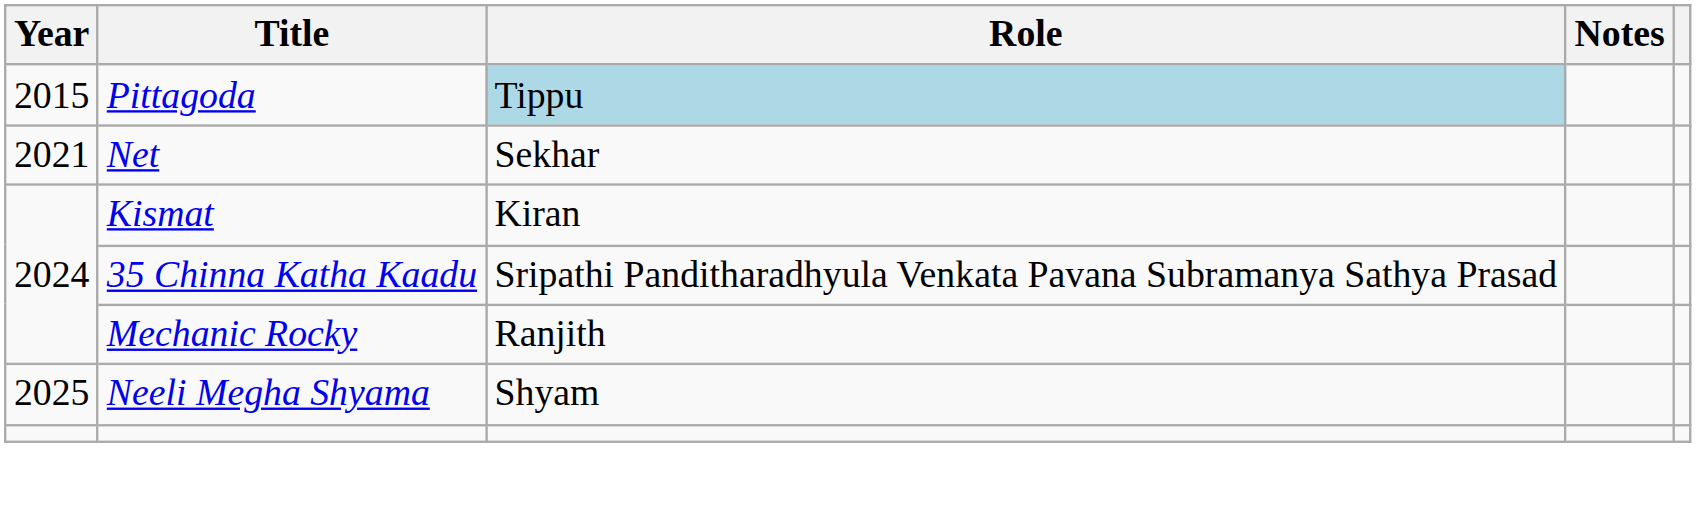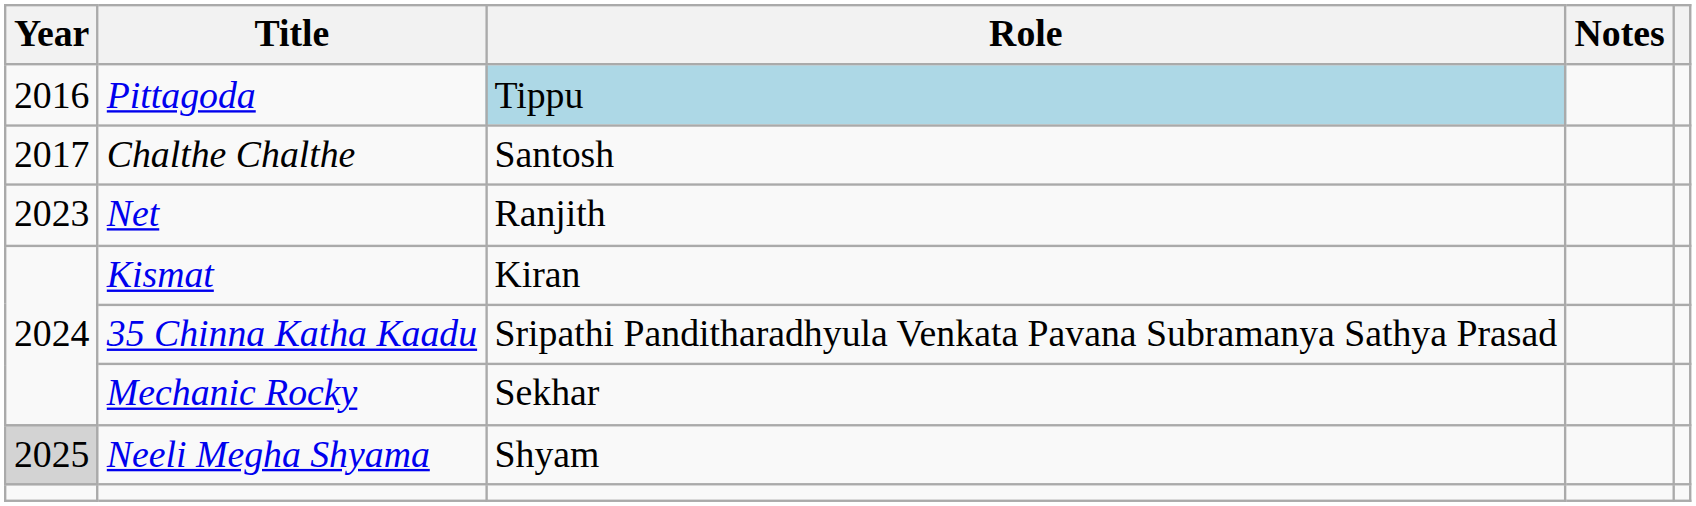Pittagoda | Year: 2015 -> 2016
+ row: 2017 | Chalthe Chalthe | Santosh
Net | Year: 2021 -> 2023
Net | Role: Sekhar -> Ranjith
Mechanic Rocky | Role: Ranjith -> Sekhar
Neeli Megha Shyama | Year: no background -> lightgrey background
